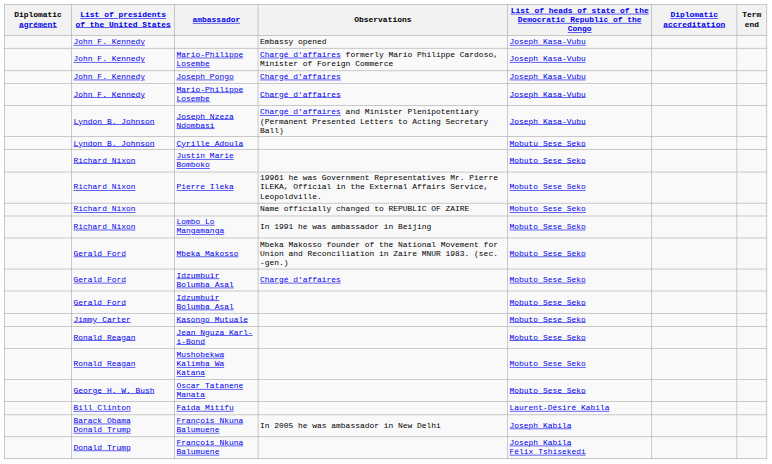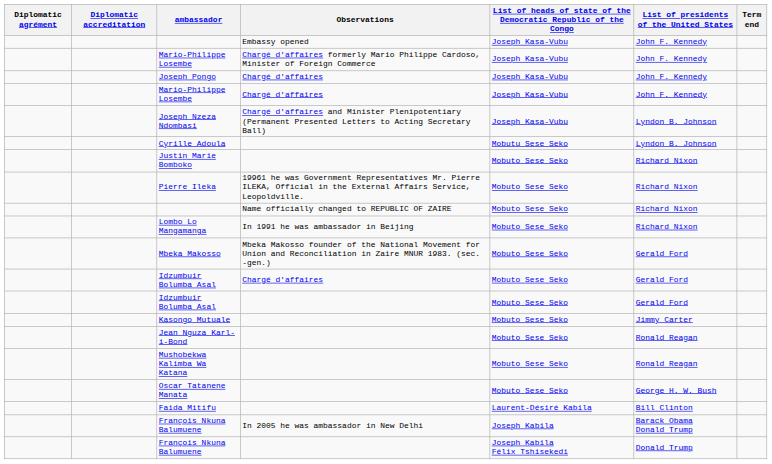columns swapped: Diplomatic accreditation <-> List of presidents of the United States
